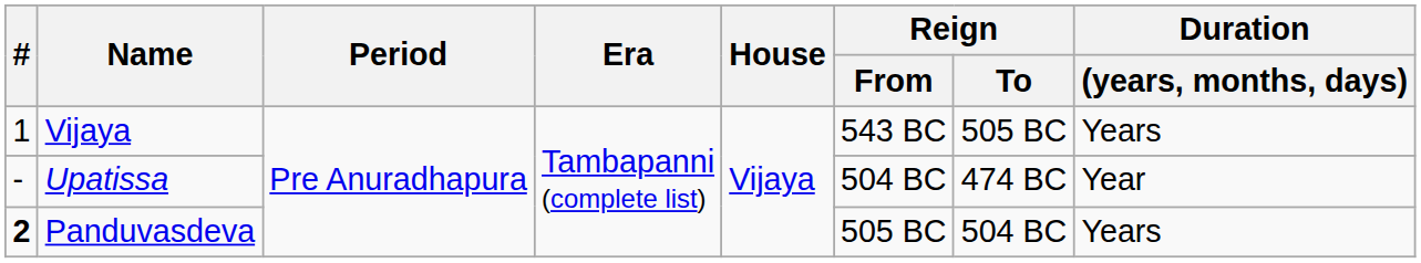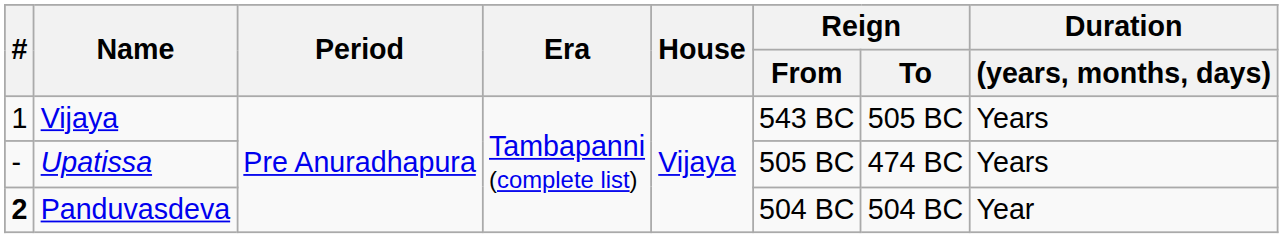Upatissa | Reign / From: 504 BC -> 505 BC
Upatissa | Duration / (years, months, days): Year -> Years
Panduvasdeva | Reign / From: 505 BC -> 504 BC
Panduvasdeva | Duration / (years, months, days): Years -> Year
